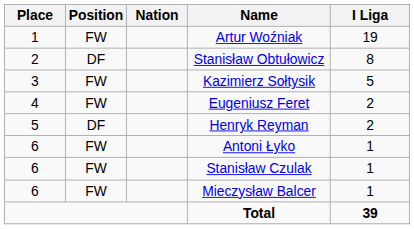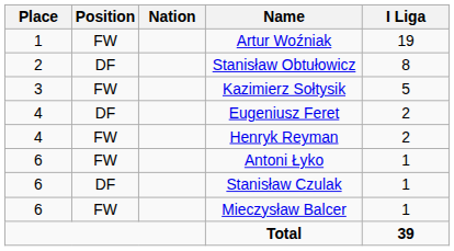Eugeniusz Feret | Position: FW -> DF
Henryk Reyman | Place: 5 -> 4
Henryk Reyman | Position: DF -> FW
Stanisław Czulak | Position: FW -> DF
